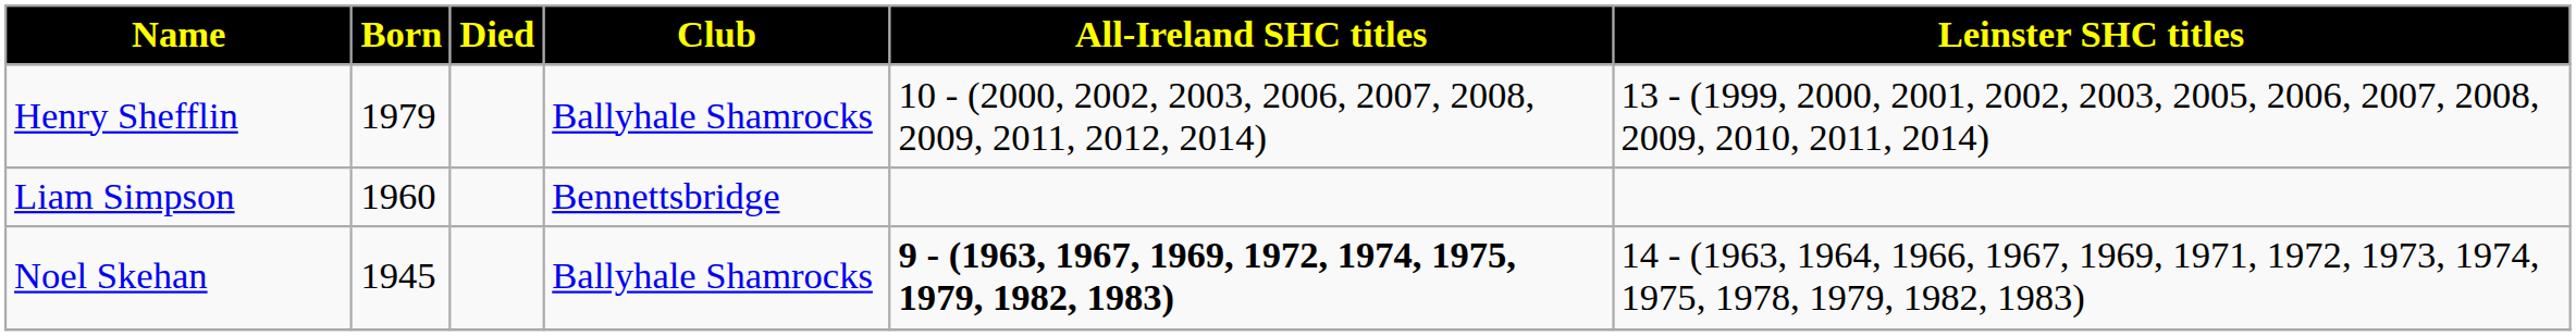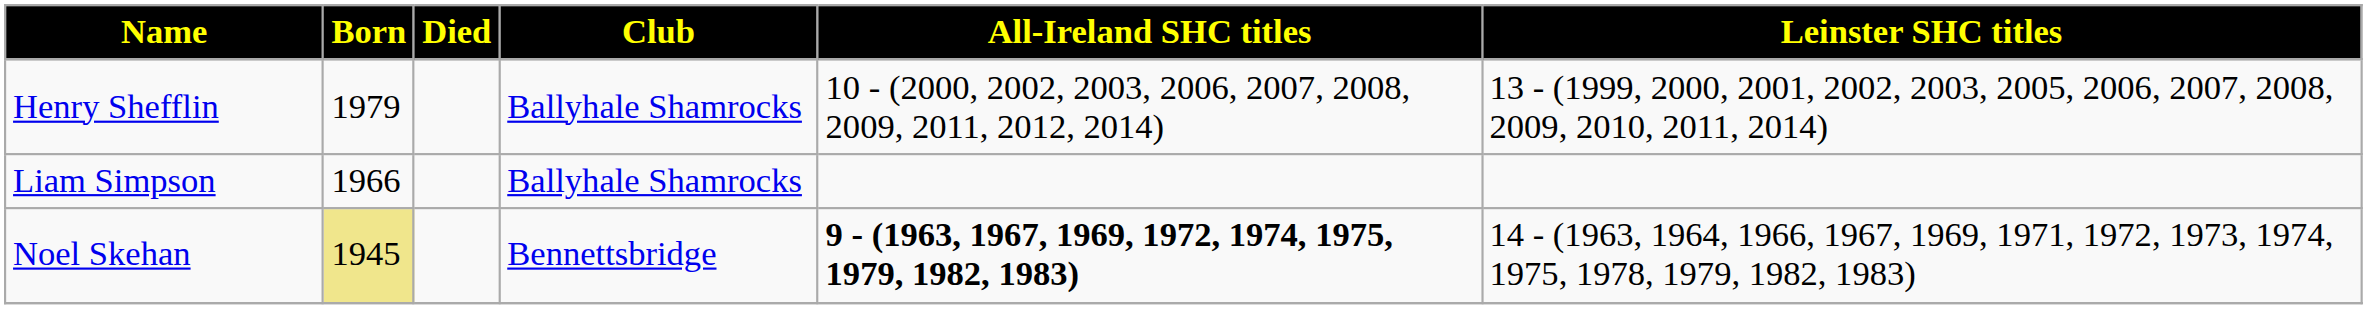Liam Simpson | Born: 1960 -> 1966
Liam Simpson | Club: Bennettsbridge -> Ballyhale Shamrocks
Noel Skehan | Born: no background -> khaki background
Noel Skehan | Club: Ballyhale Shamrocks -> Bennettsbridge
